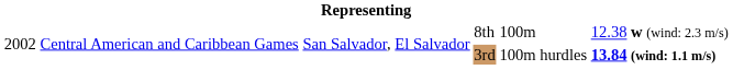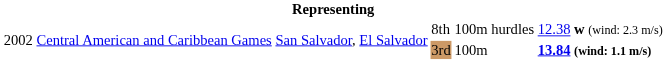8th | column 5: 100m -> 100m hurdles
3rd | column 5: 100m hurdles -> 100m
